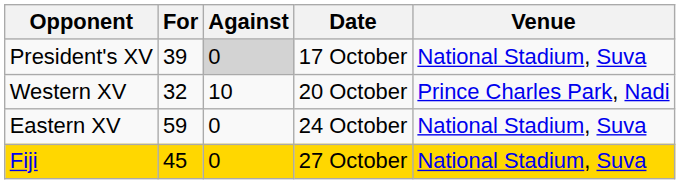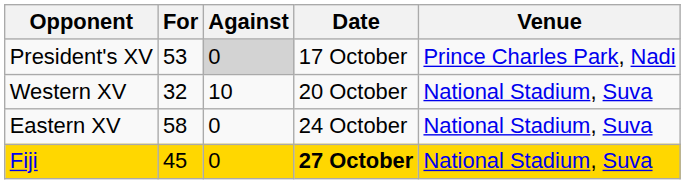President's XV | For: 39 -> 53
President's XV | Venue: National Stadium, Suva -> Prince Charles Park, Nadi
Western XV | Venue: Prince Charles Park, Nadi -> National Stadium, Suva
Eastern XV | For: 59 -> 58
Fiji | Date: normal -> bold
